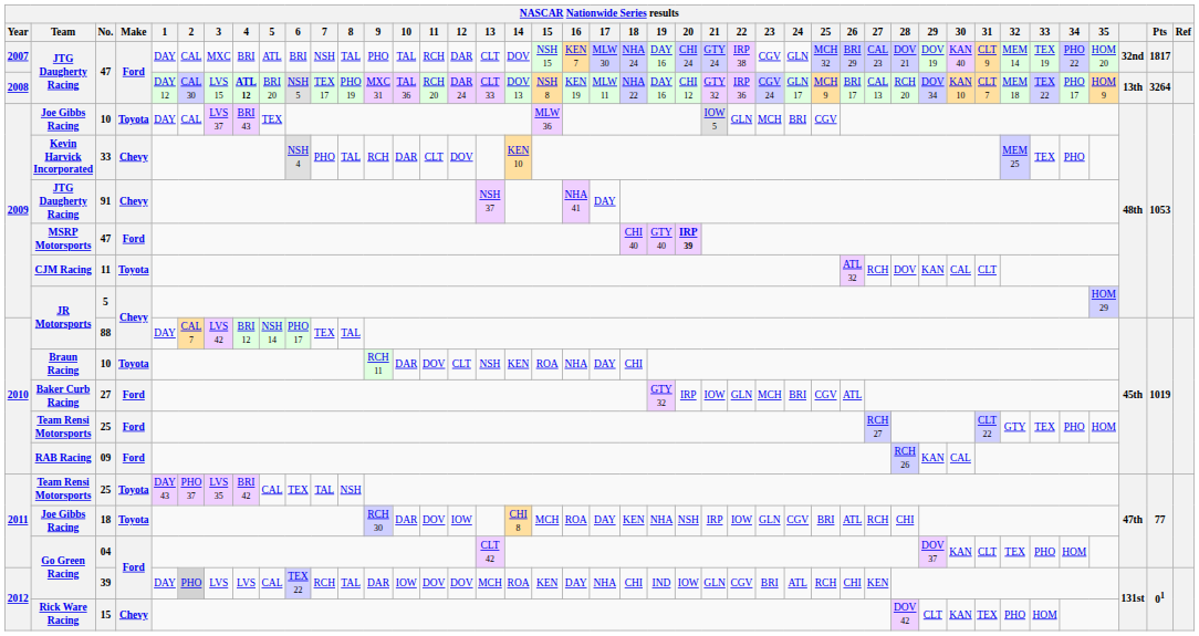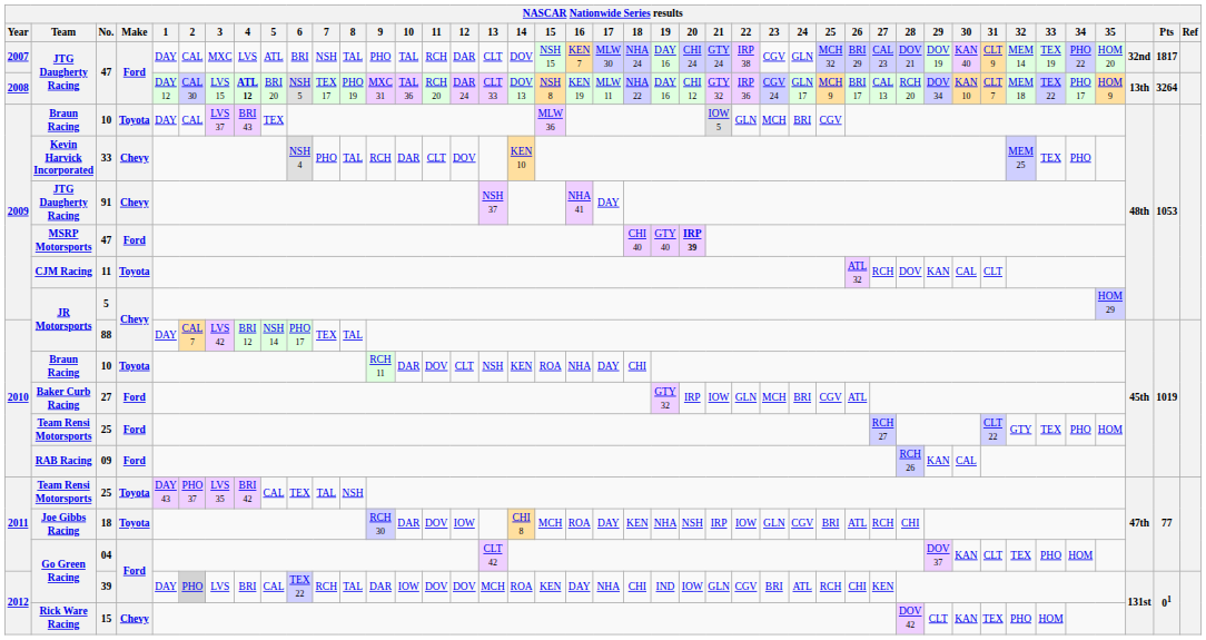2007 / 47 | 4: BRI -> LVS
2009 / 10 | Team: Joe Gibbs Racing -> Braun Racing
39 | 4: LVS -> BRI
